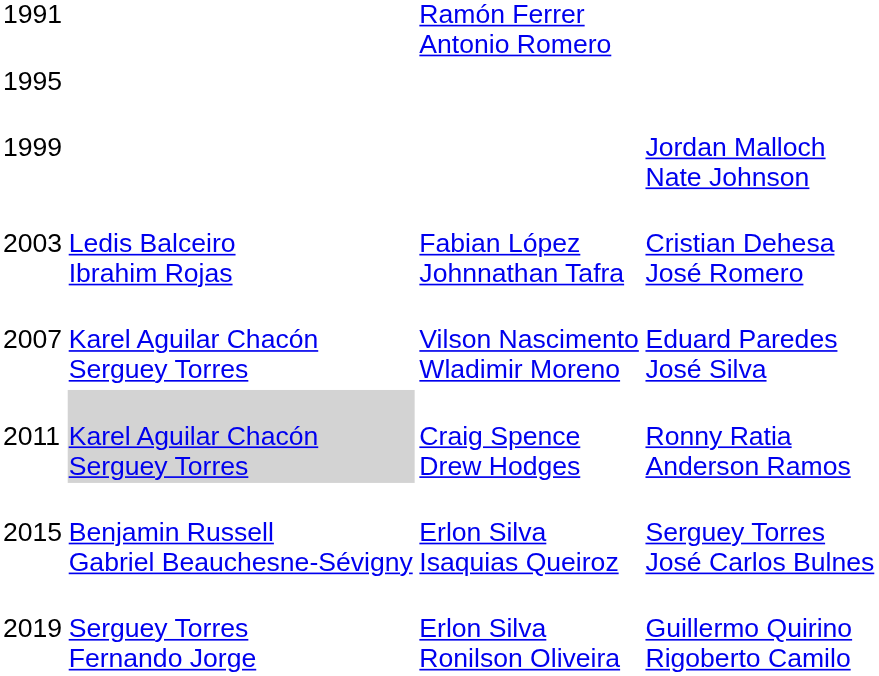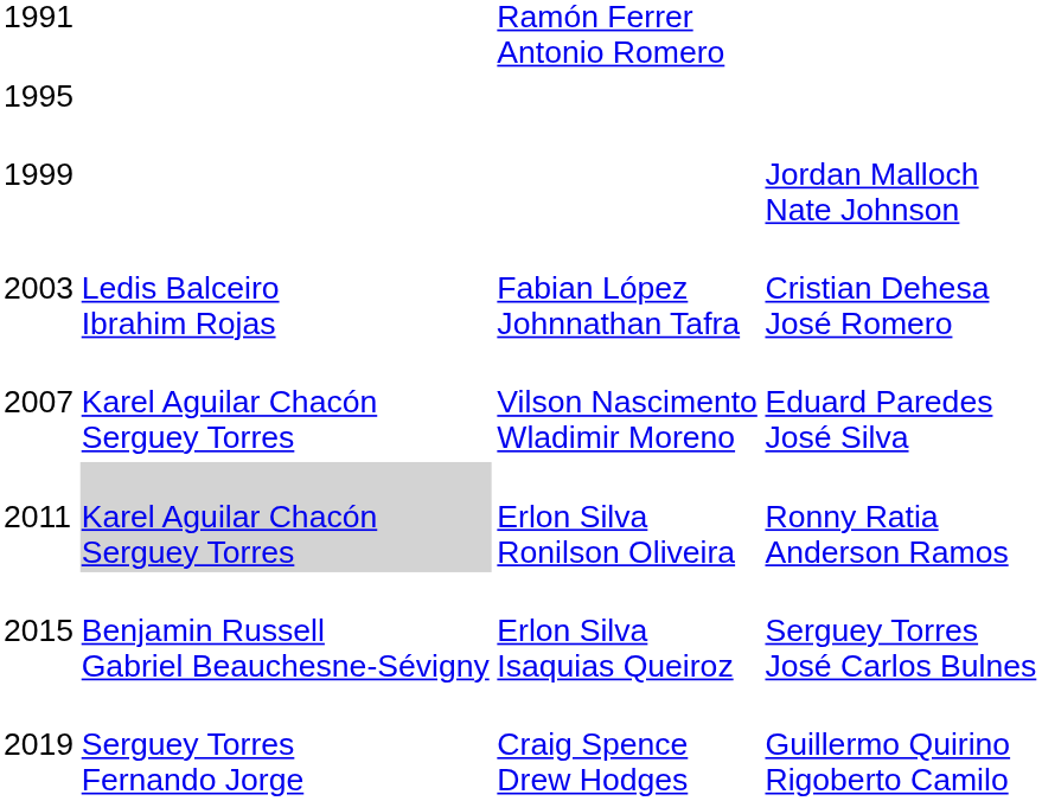Ronny Ratia Anderson Ramos | column 3: Craig Spence Drew Hodges -> Erlon Silva Ronilson Oliveira
Guillermo Quirino Rigoberto Camilo | column 3: Erlon Silva Ronilson Oliveira -> Craig Spence Drew Hodges
